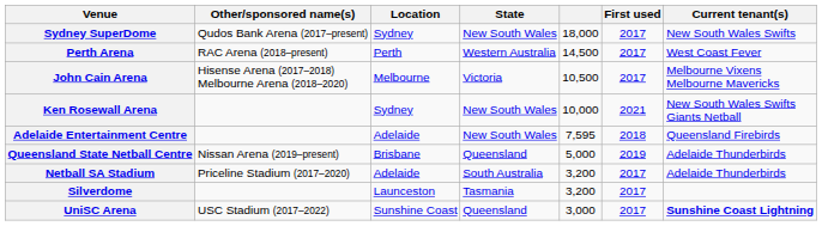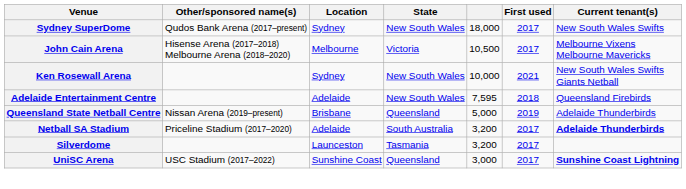- row: Perth Arena | RAC Arena (2018–present) | Perth | Western Australia | 14,500 | 2017 | West Coast Fever
Netball SA Stadium | Current tenant(s): normal -> bold
